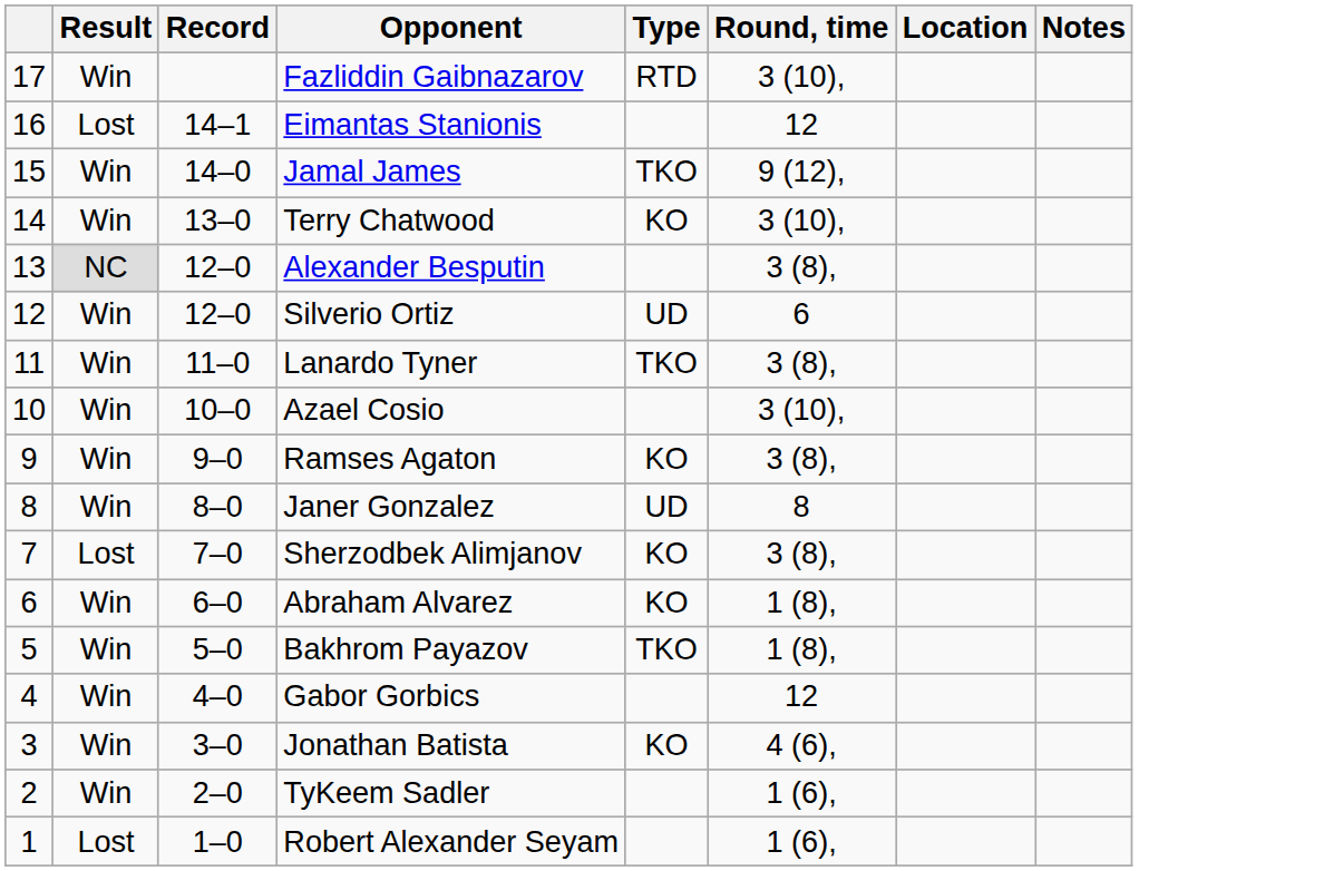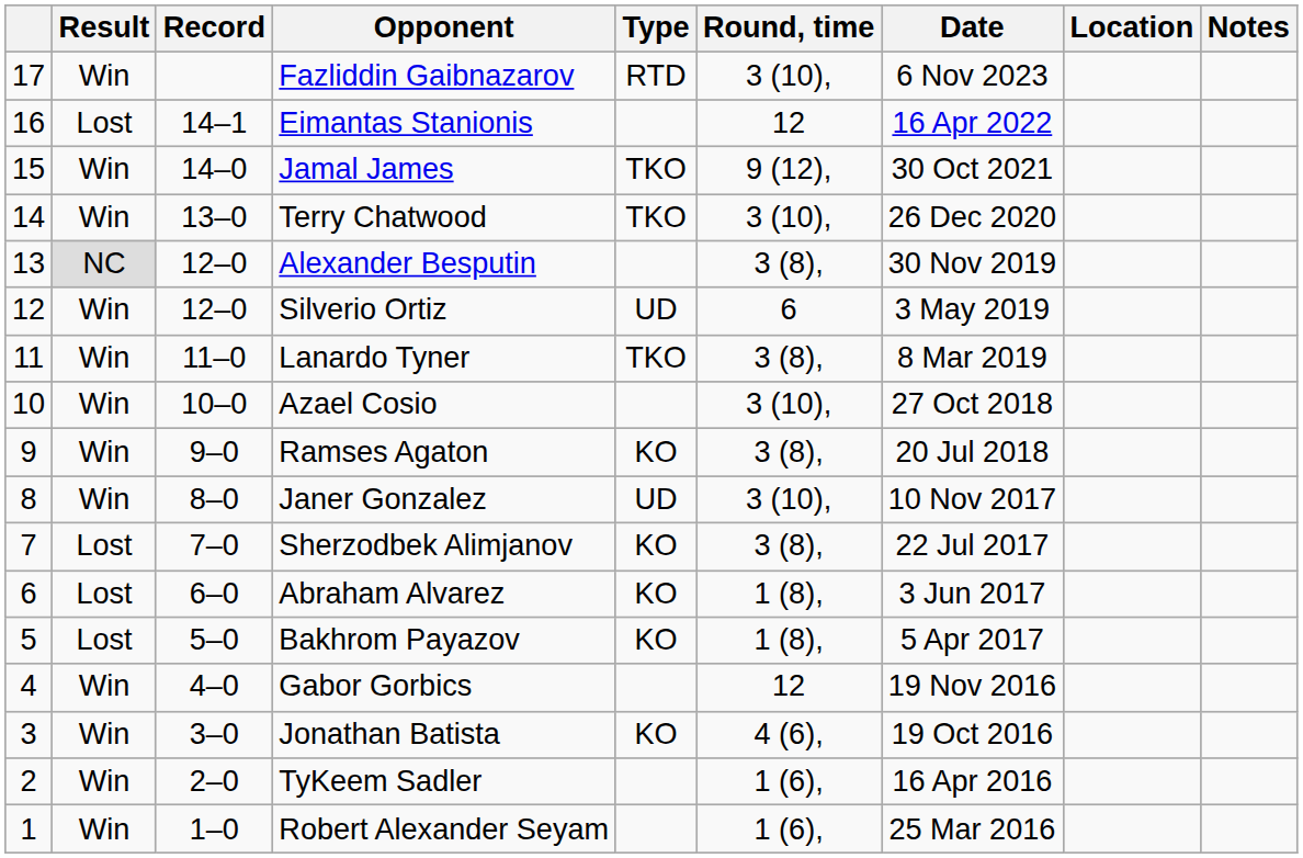+ column: Date | 6 Nov 2023 | 16 Apr 2022 | 30 Oct 2021 | 26 Dec 2020 | 30 Nov 2019 | 3 May 2019 | 8 Mar 2019 | 27 Oct 2018 | 20 Jul 2018 | 10 Nov 2017 | 22 Jul 2017 | 3 Jun 2017 | 5 Apr 2017 | 19 Nov 2016 | 19 Oct 2016 | 16 Apr 2016 | 25 Mar 2016
Terry Chatwood | Type: KO -> TKO
Janer Gonzalez | Round, time: 8 -> 3 (10),
Abraham Alvarez | Result: Win -> Lost
Bakhrom Payazov | Result: Win -> Lost
Bakhrom Payazov | Type: TKO -> KO
Robert Alexander Seyam | Result: Lost -> Win
